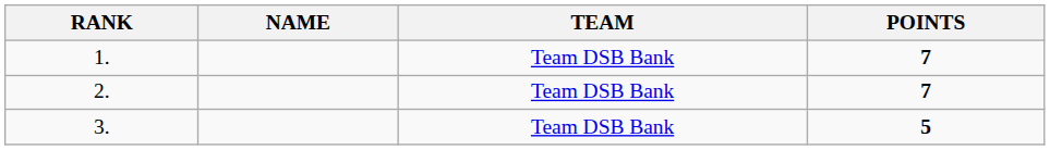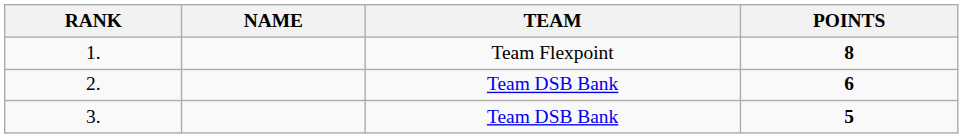1. | TEAM: Team DSB Bank -> Team Flexpoint
1. | POINTS: 7 -> 8
2. | POINTS: 7 -> 6
